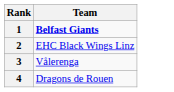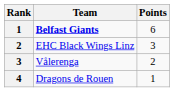+ column: Points | 6 | 3 | 2 | 1
